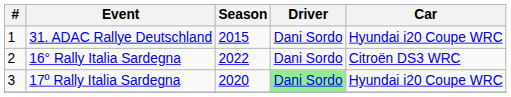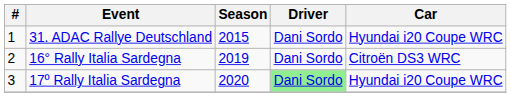16° Rally Italia Sardegna | Season: 2022 -> 2019
